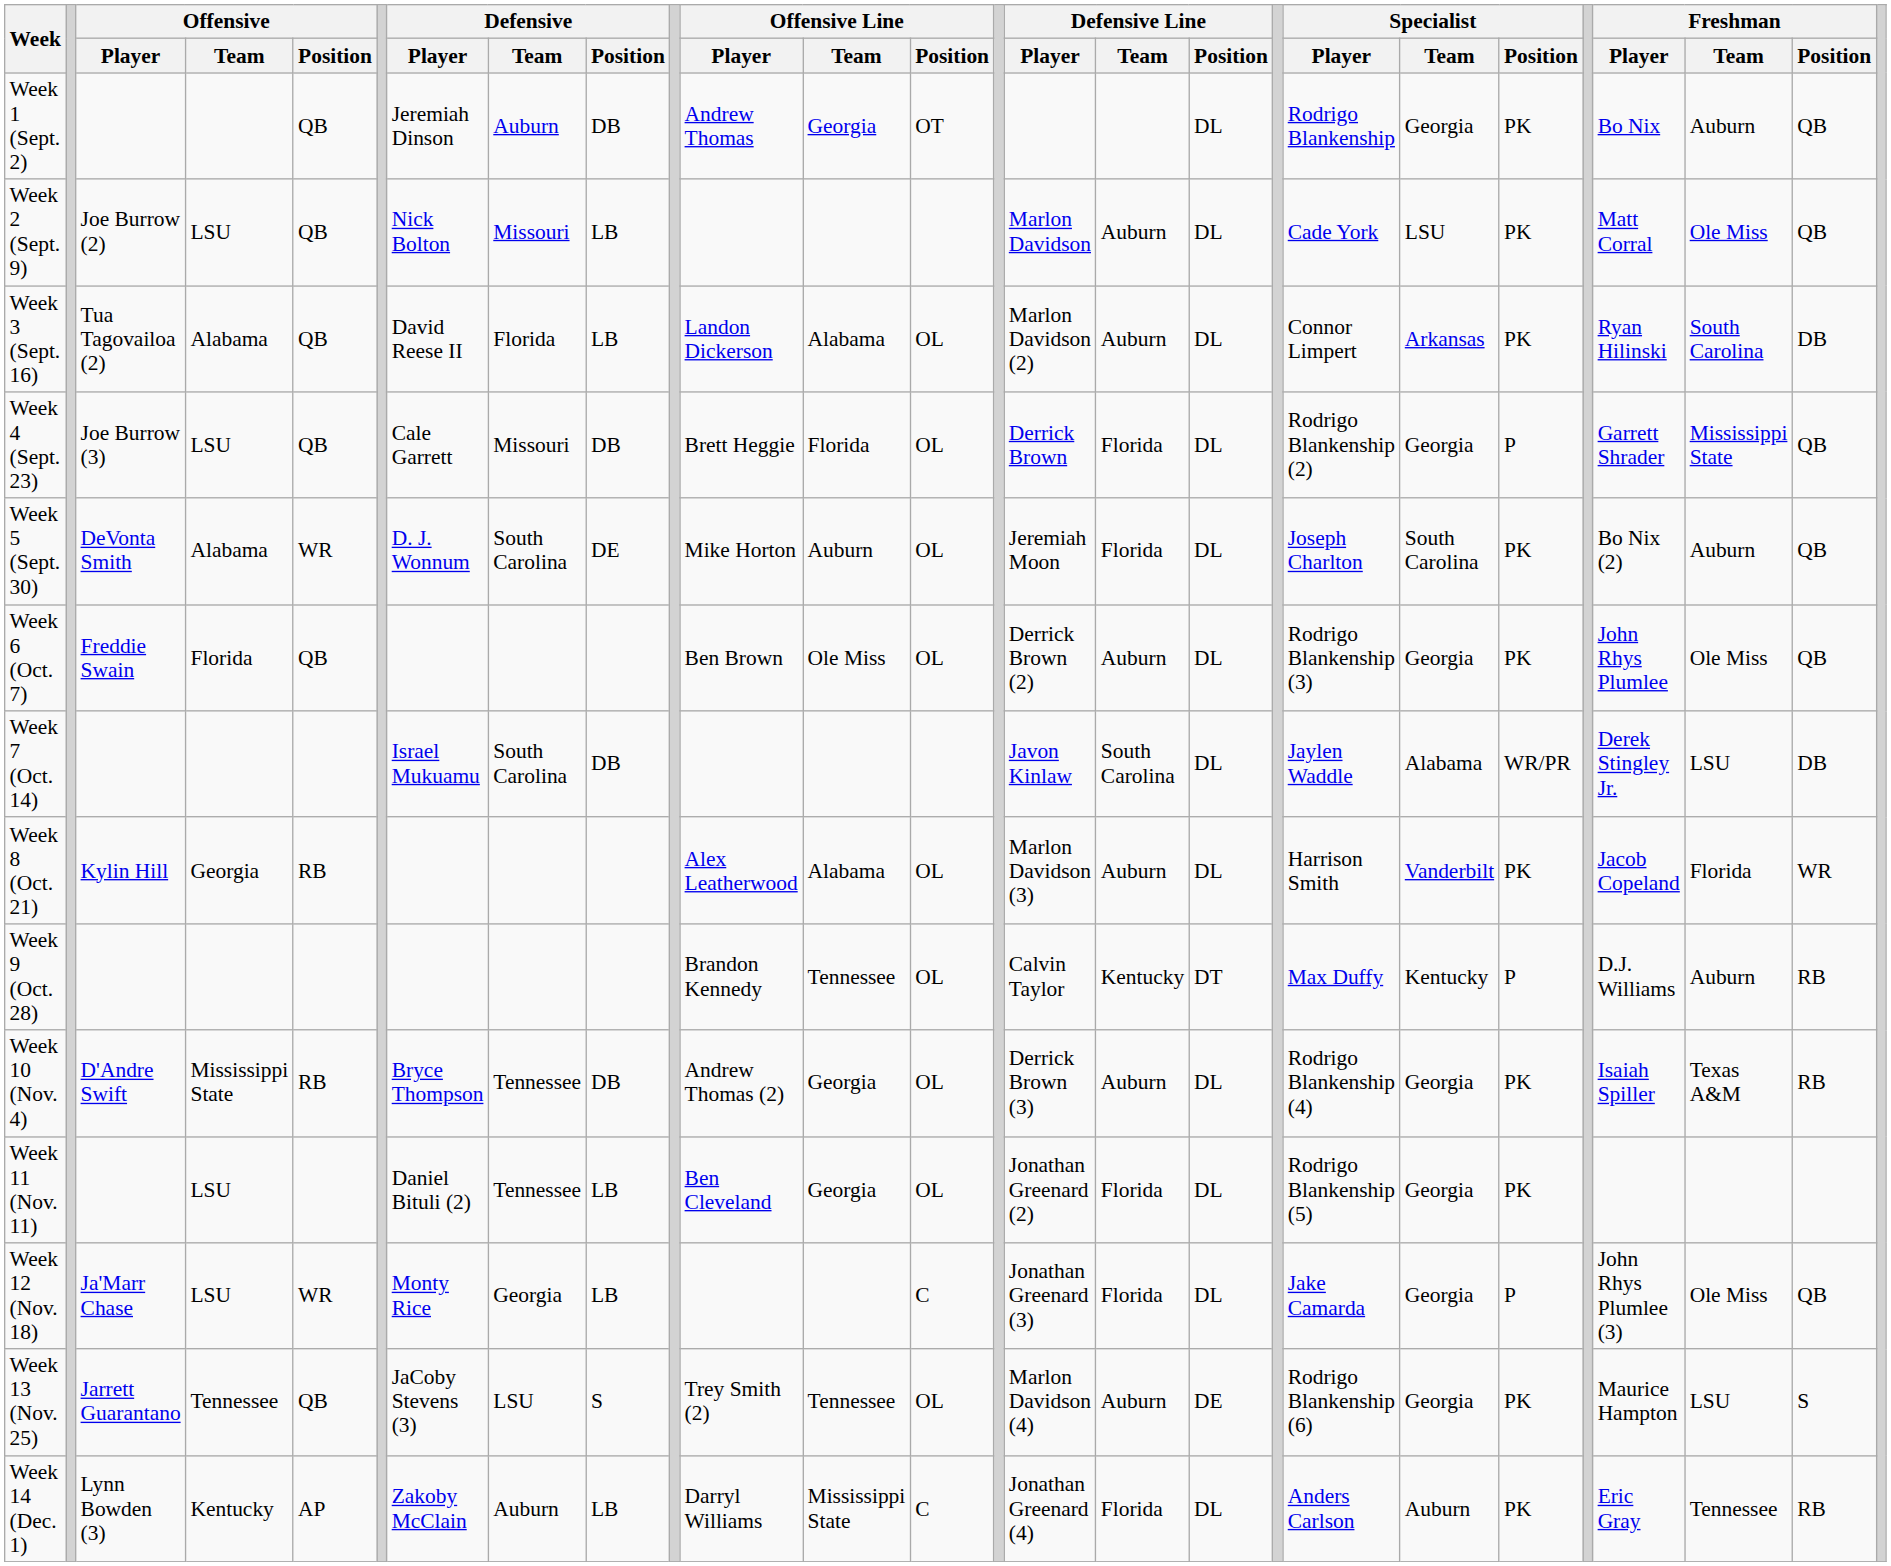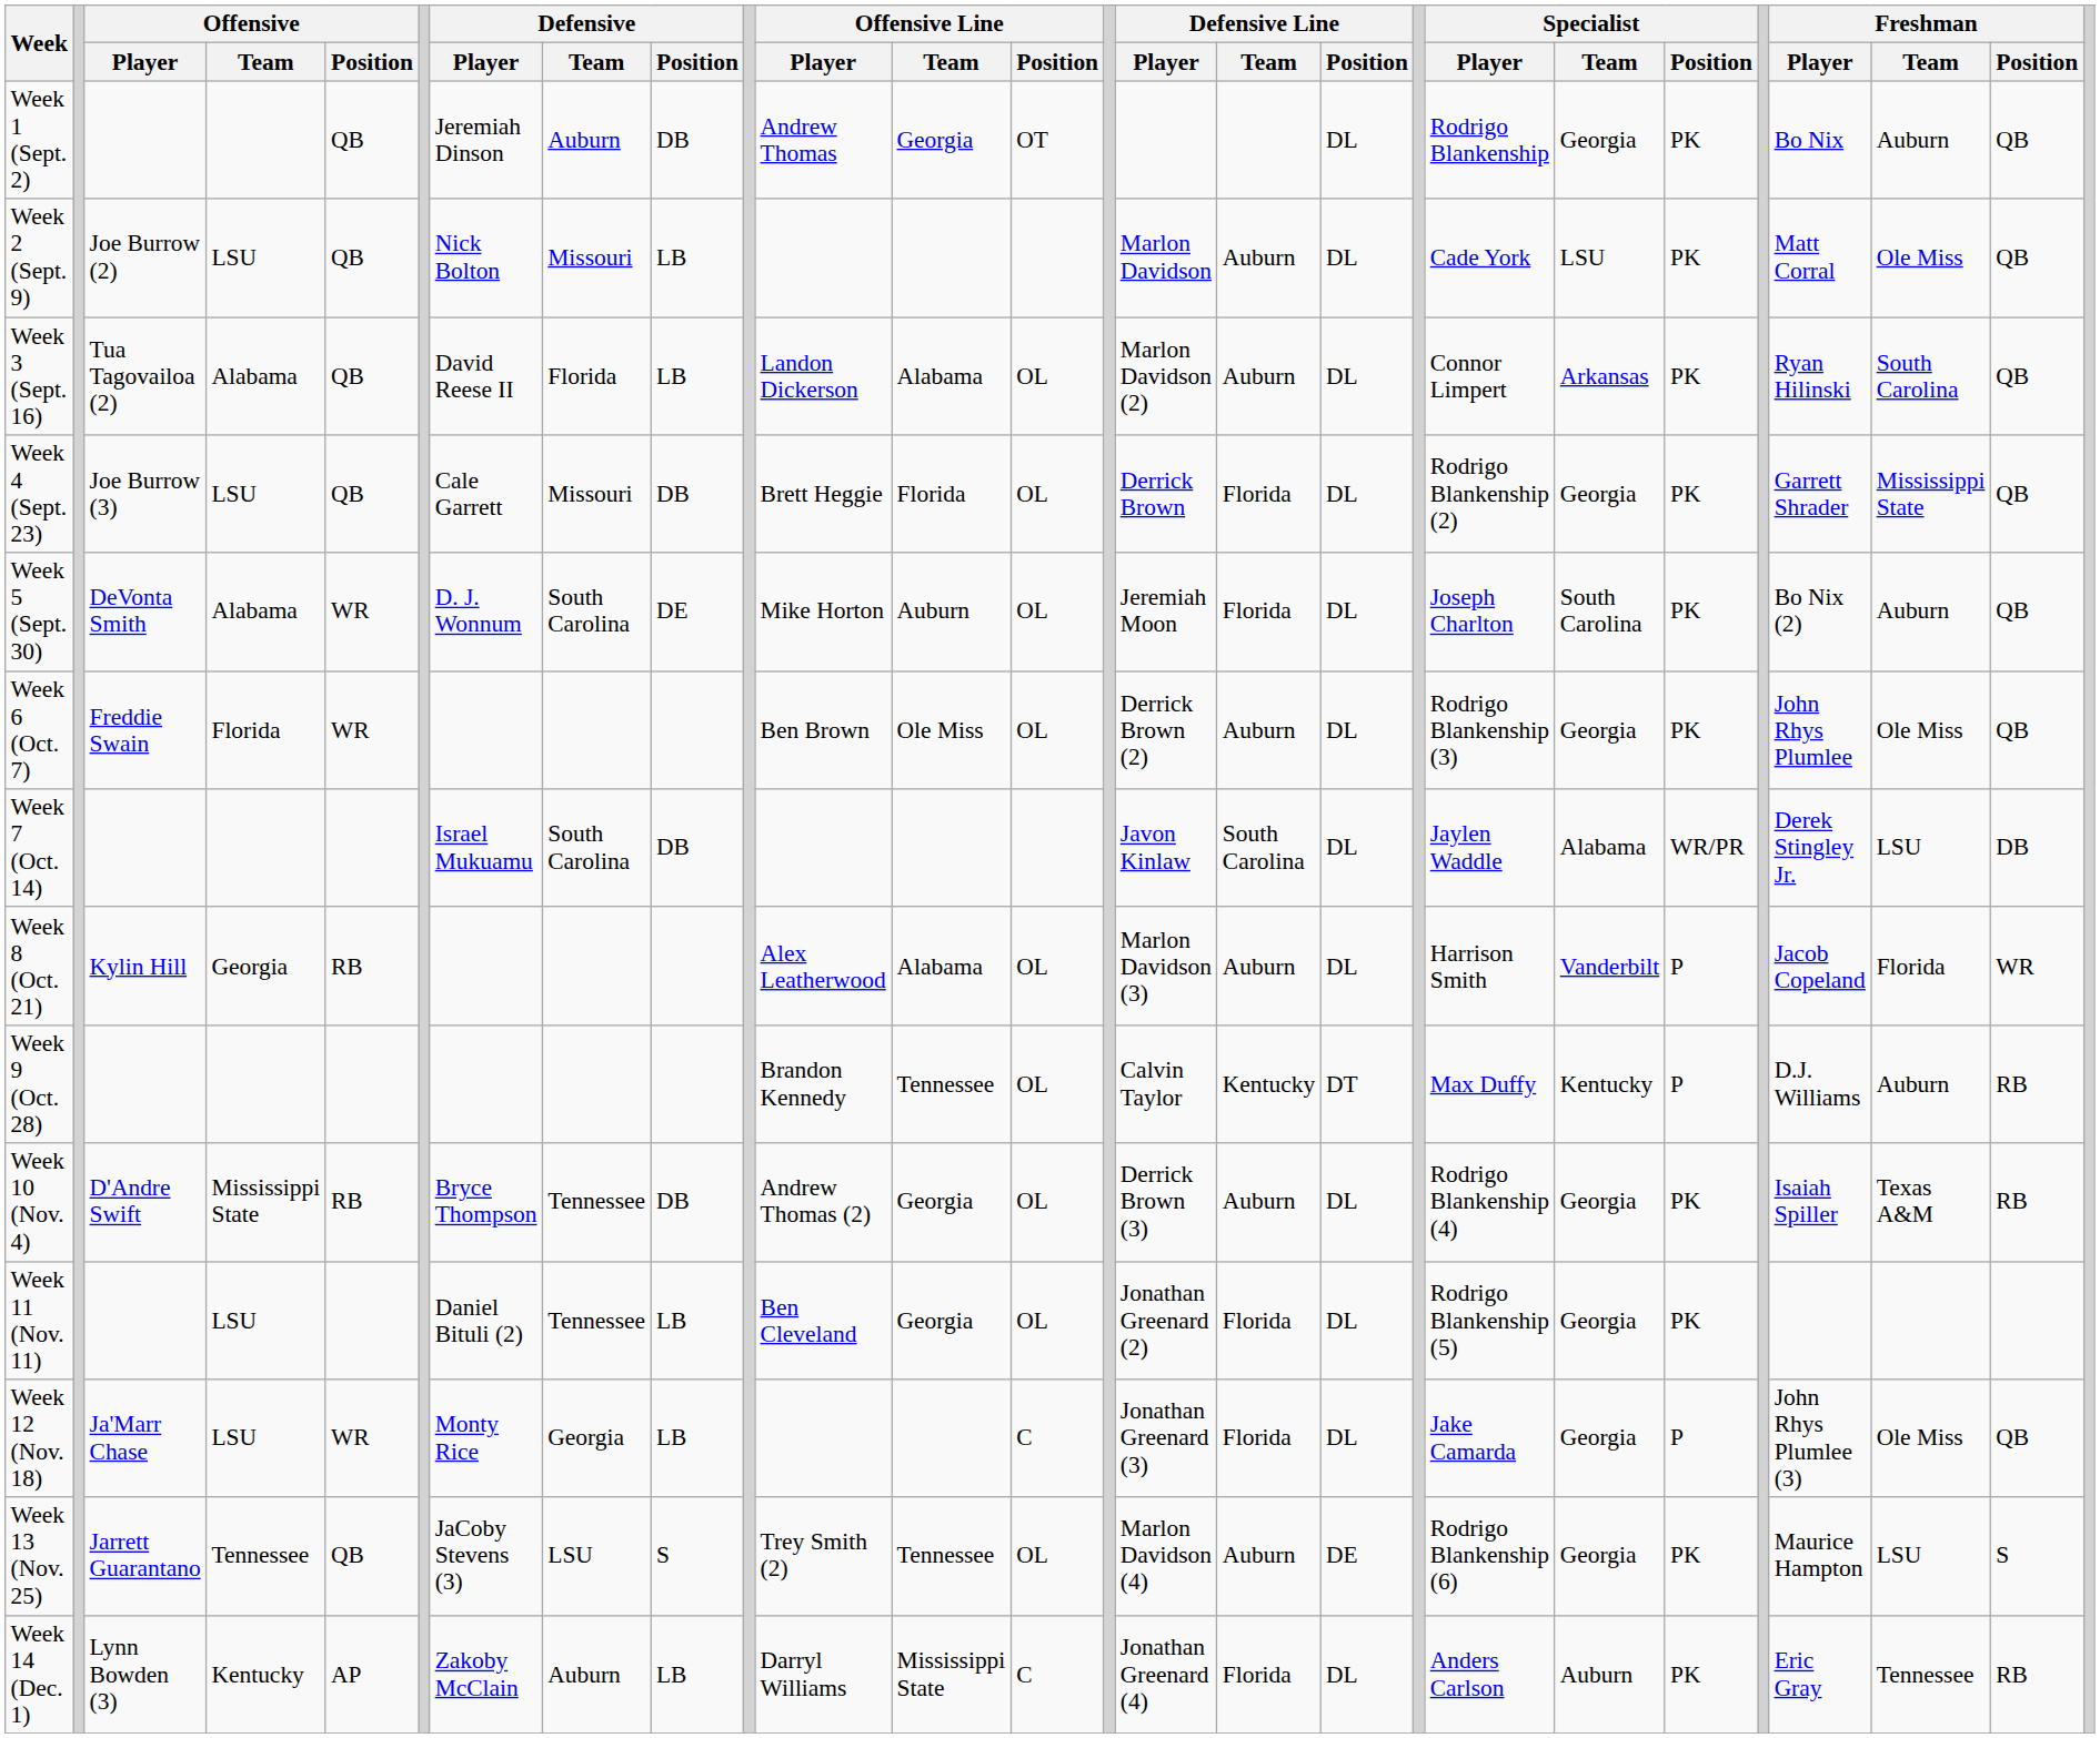Week 3 (Sept. 16) | Freshman / Position: DB -> QB
Week 4 (Sept. 23) | Specialist / Position: P -> PK
Week 6 (Oct. 7) | Offensive / Position: QB -> WR
Week 8 (Oct. 21) | Specialist / Position: PK -> P
